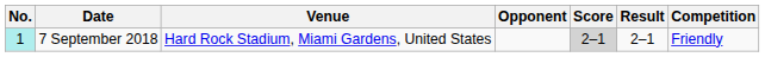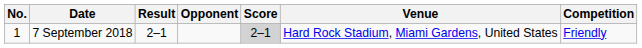columns swapped: Venue <-> Result
7 September 2018 | No.: paleturquoise background -> no background
